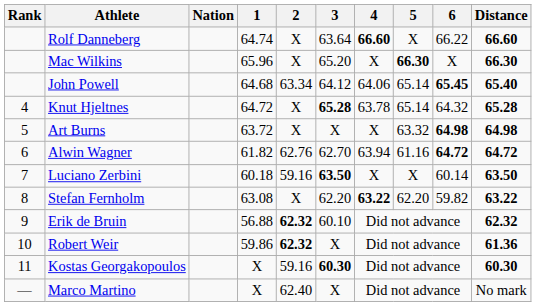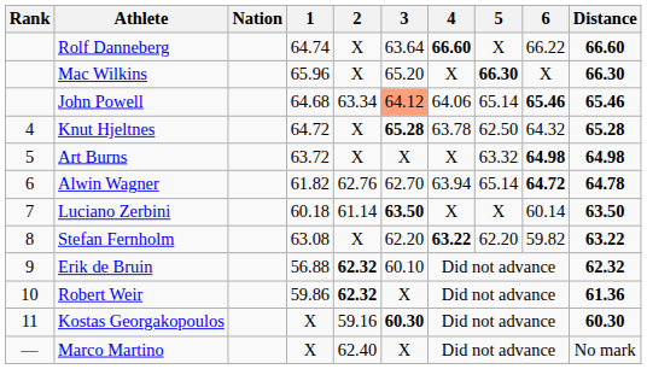John Powell | 3: no background -> lightsalmon background
John Powell | 6: 65.45 -> 65.46
John Powell | Distance: 65.40 -> 65.46
Knut Hjeltnes | 5: 65.14 -> 62.50
Alwin Wagner | 5: 61.16 -> 65.14
Alwin Wagner | Distance: 64.72 -> 64.78
Luciano Zerbini | 2: 59.16 -> 61.14
